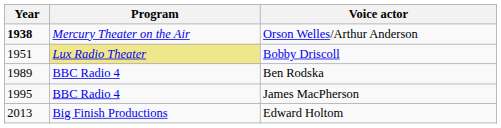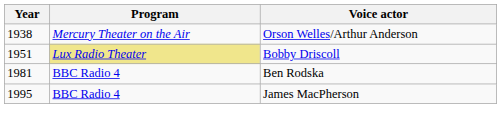Orson Welles/Arthur Anderson | Year: bold -> normal
Ben Rodska | Year: 1989 -> 1981
- row: 2013 | Big Finish Productions | Edward Holtom
